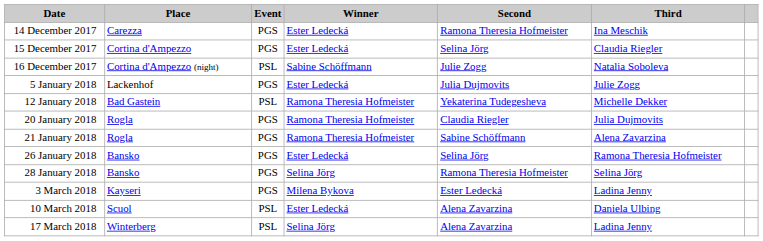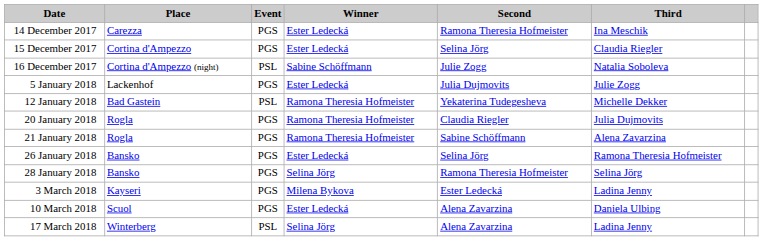10 March 2018 | Event: PSL -> PGS
